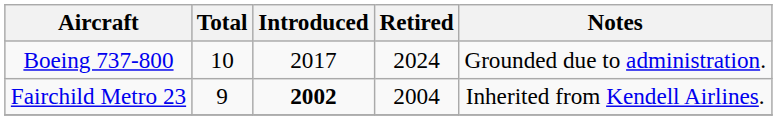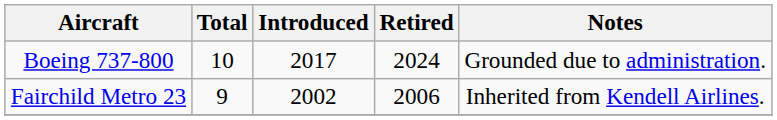Fairchild Metro 23 | Introduced: bold -> normal
Fairchild Metro 23 | Retired: 2004 -> 2006
